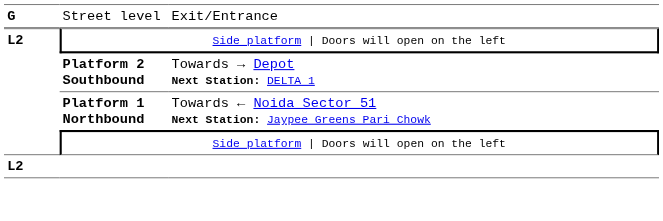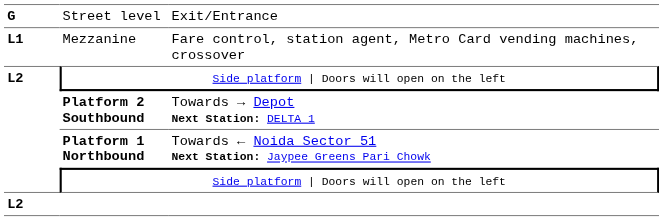+ row: L1 | Mezzanine | Fare control, station agent, Metro Card vending machines, crossover
